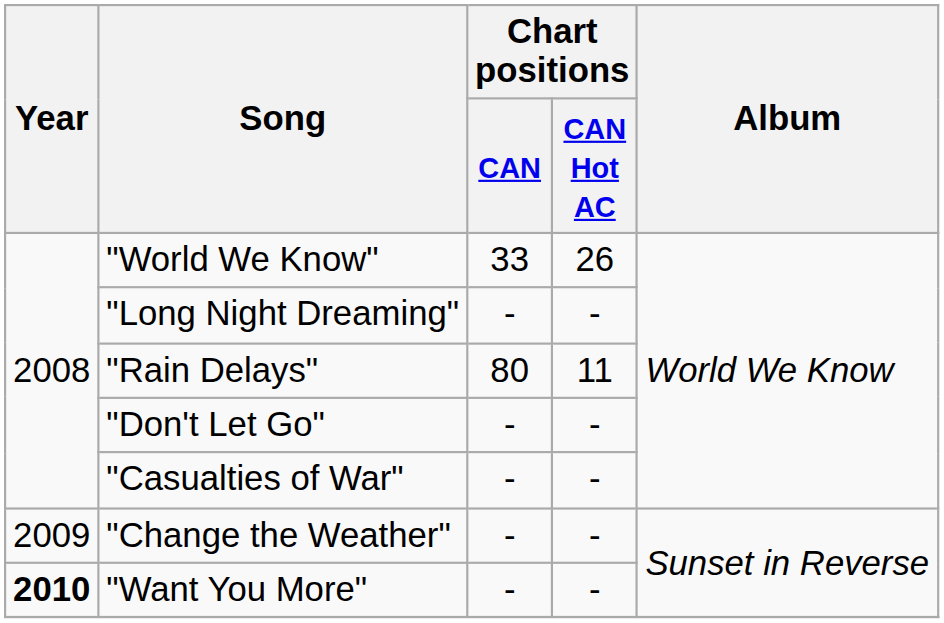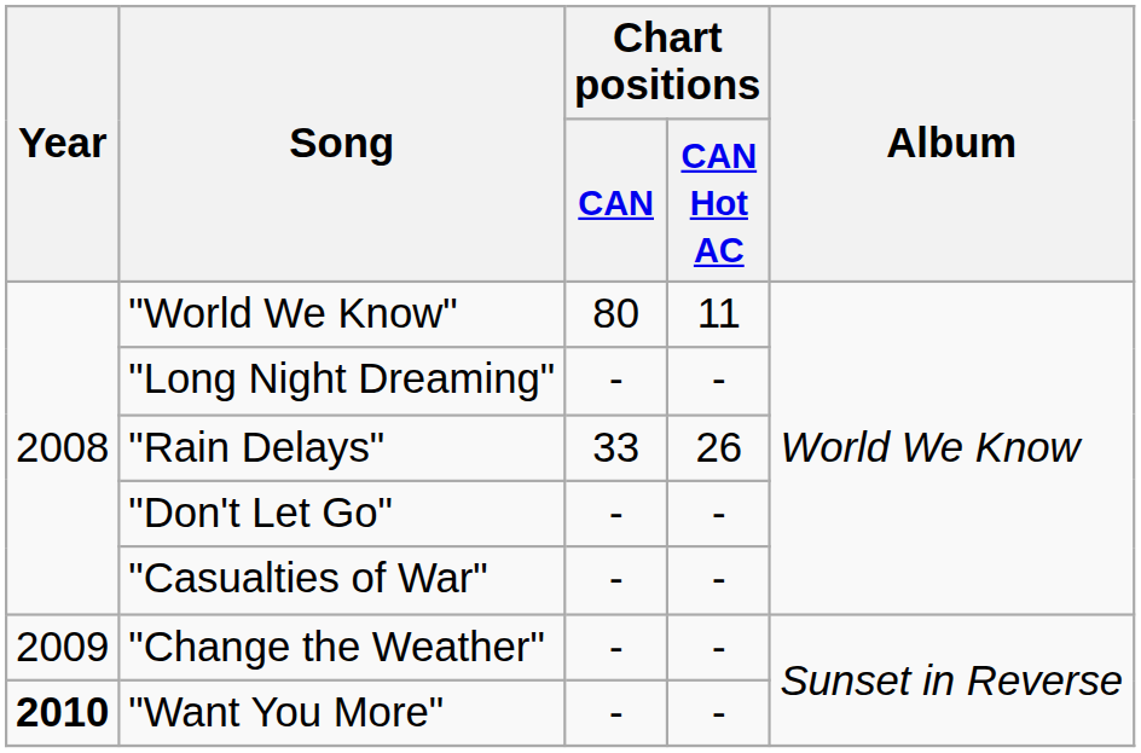"World We Know" | Chart positions / CAN: 33 -> 80
"World We Know" | Chart positions / CAN Hot AC: 26 -> 11
"Rain Delays" | Chart positions / CAN: 80 -> 33
"Rain Delays" | Chart positions / CAN Hot AC: 11 -> 26
